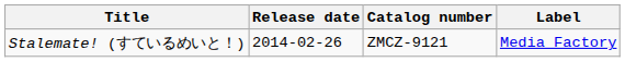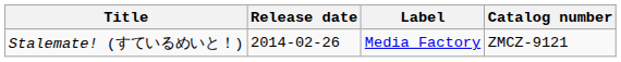columns swapped: Label <-> Catalog number
